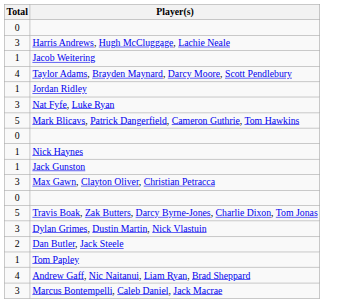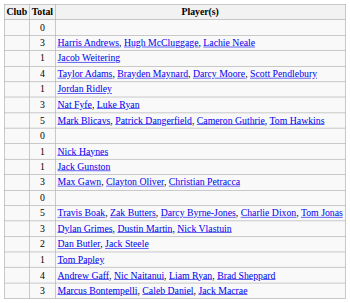+ column: Club
